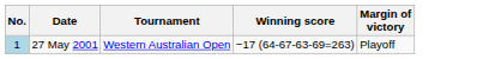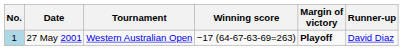+ column: Runner-up | David Diaz
27 May 2001 | Margin of victory: normal -> bold
